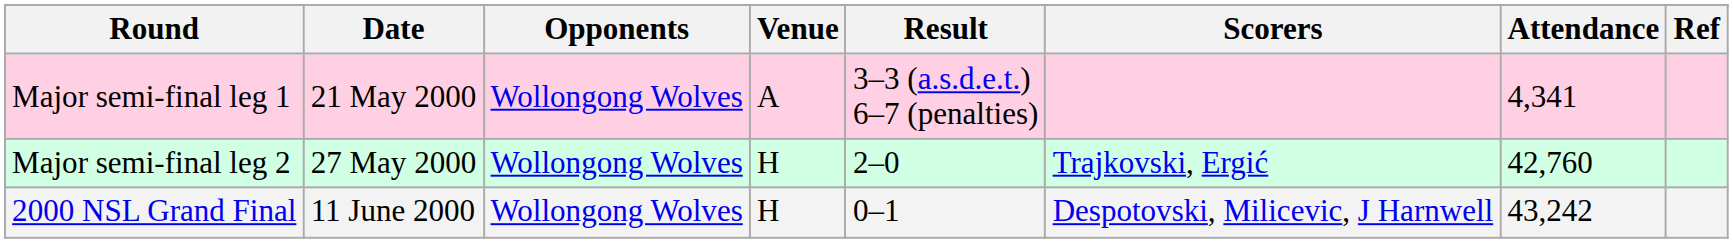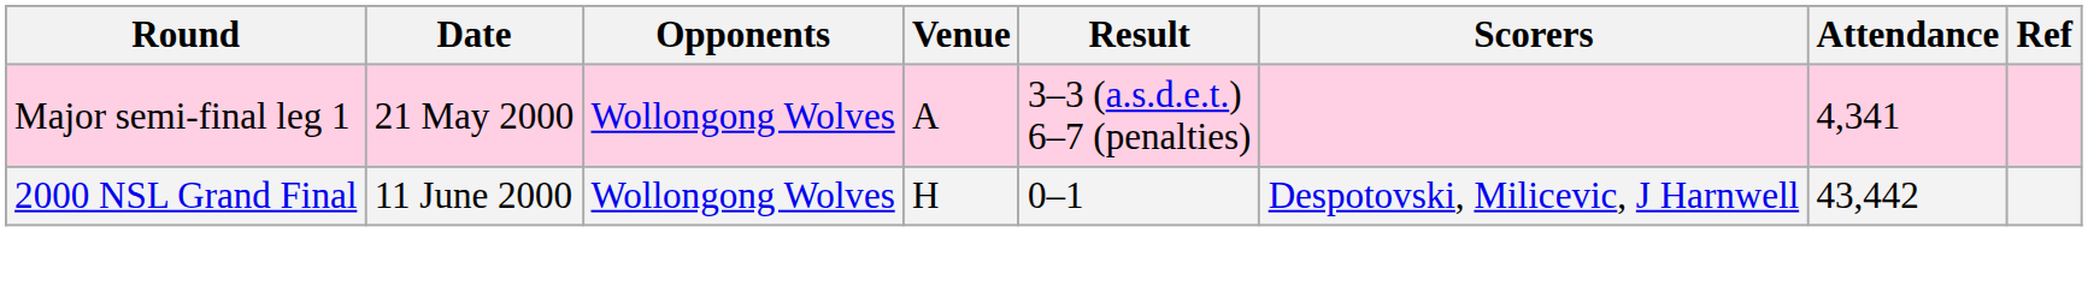- row: Major semi-final leg 2 | 27 May 2000 | Wollongong Wolves | H | 2–0 | Trajkovski, Ergić | 42,760
2000 NSL Grand Final | Attendance: 43,242 -> 43,442
